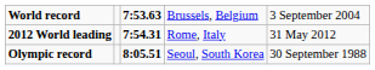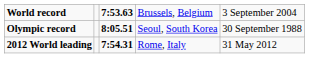rows swapped: Olympic record <-> 2012 World leading
